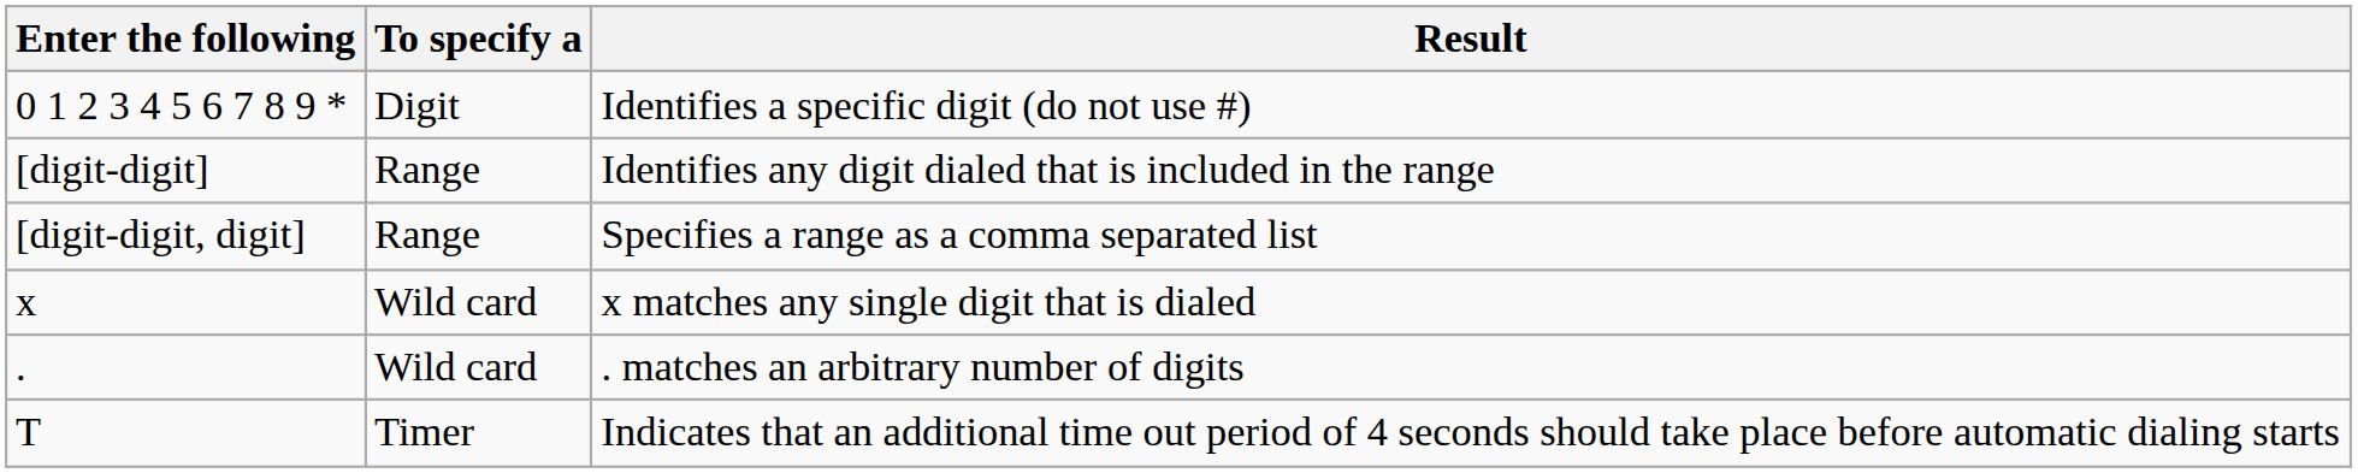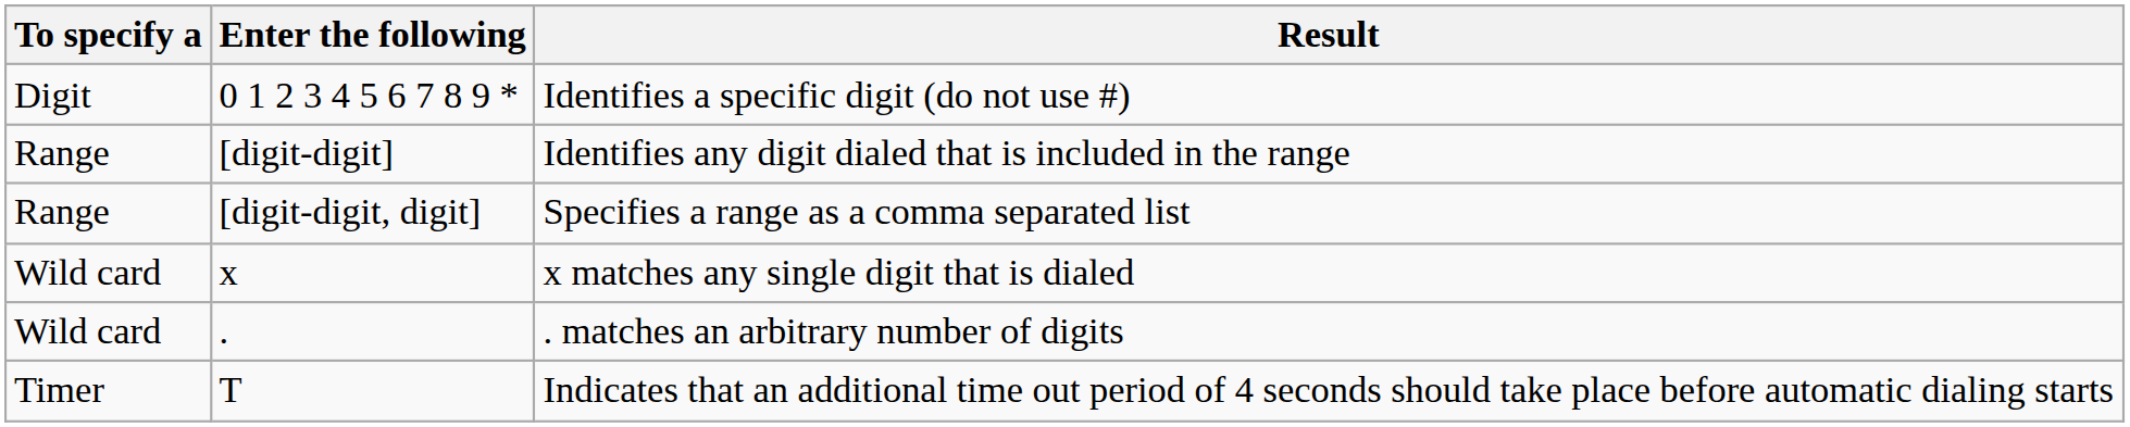columns swapped: To specify a <-> Enter the following
